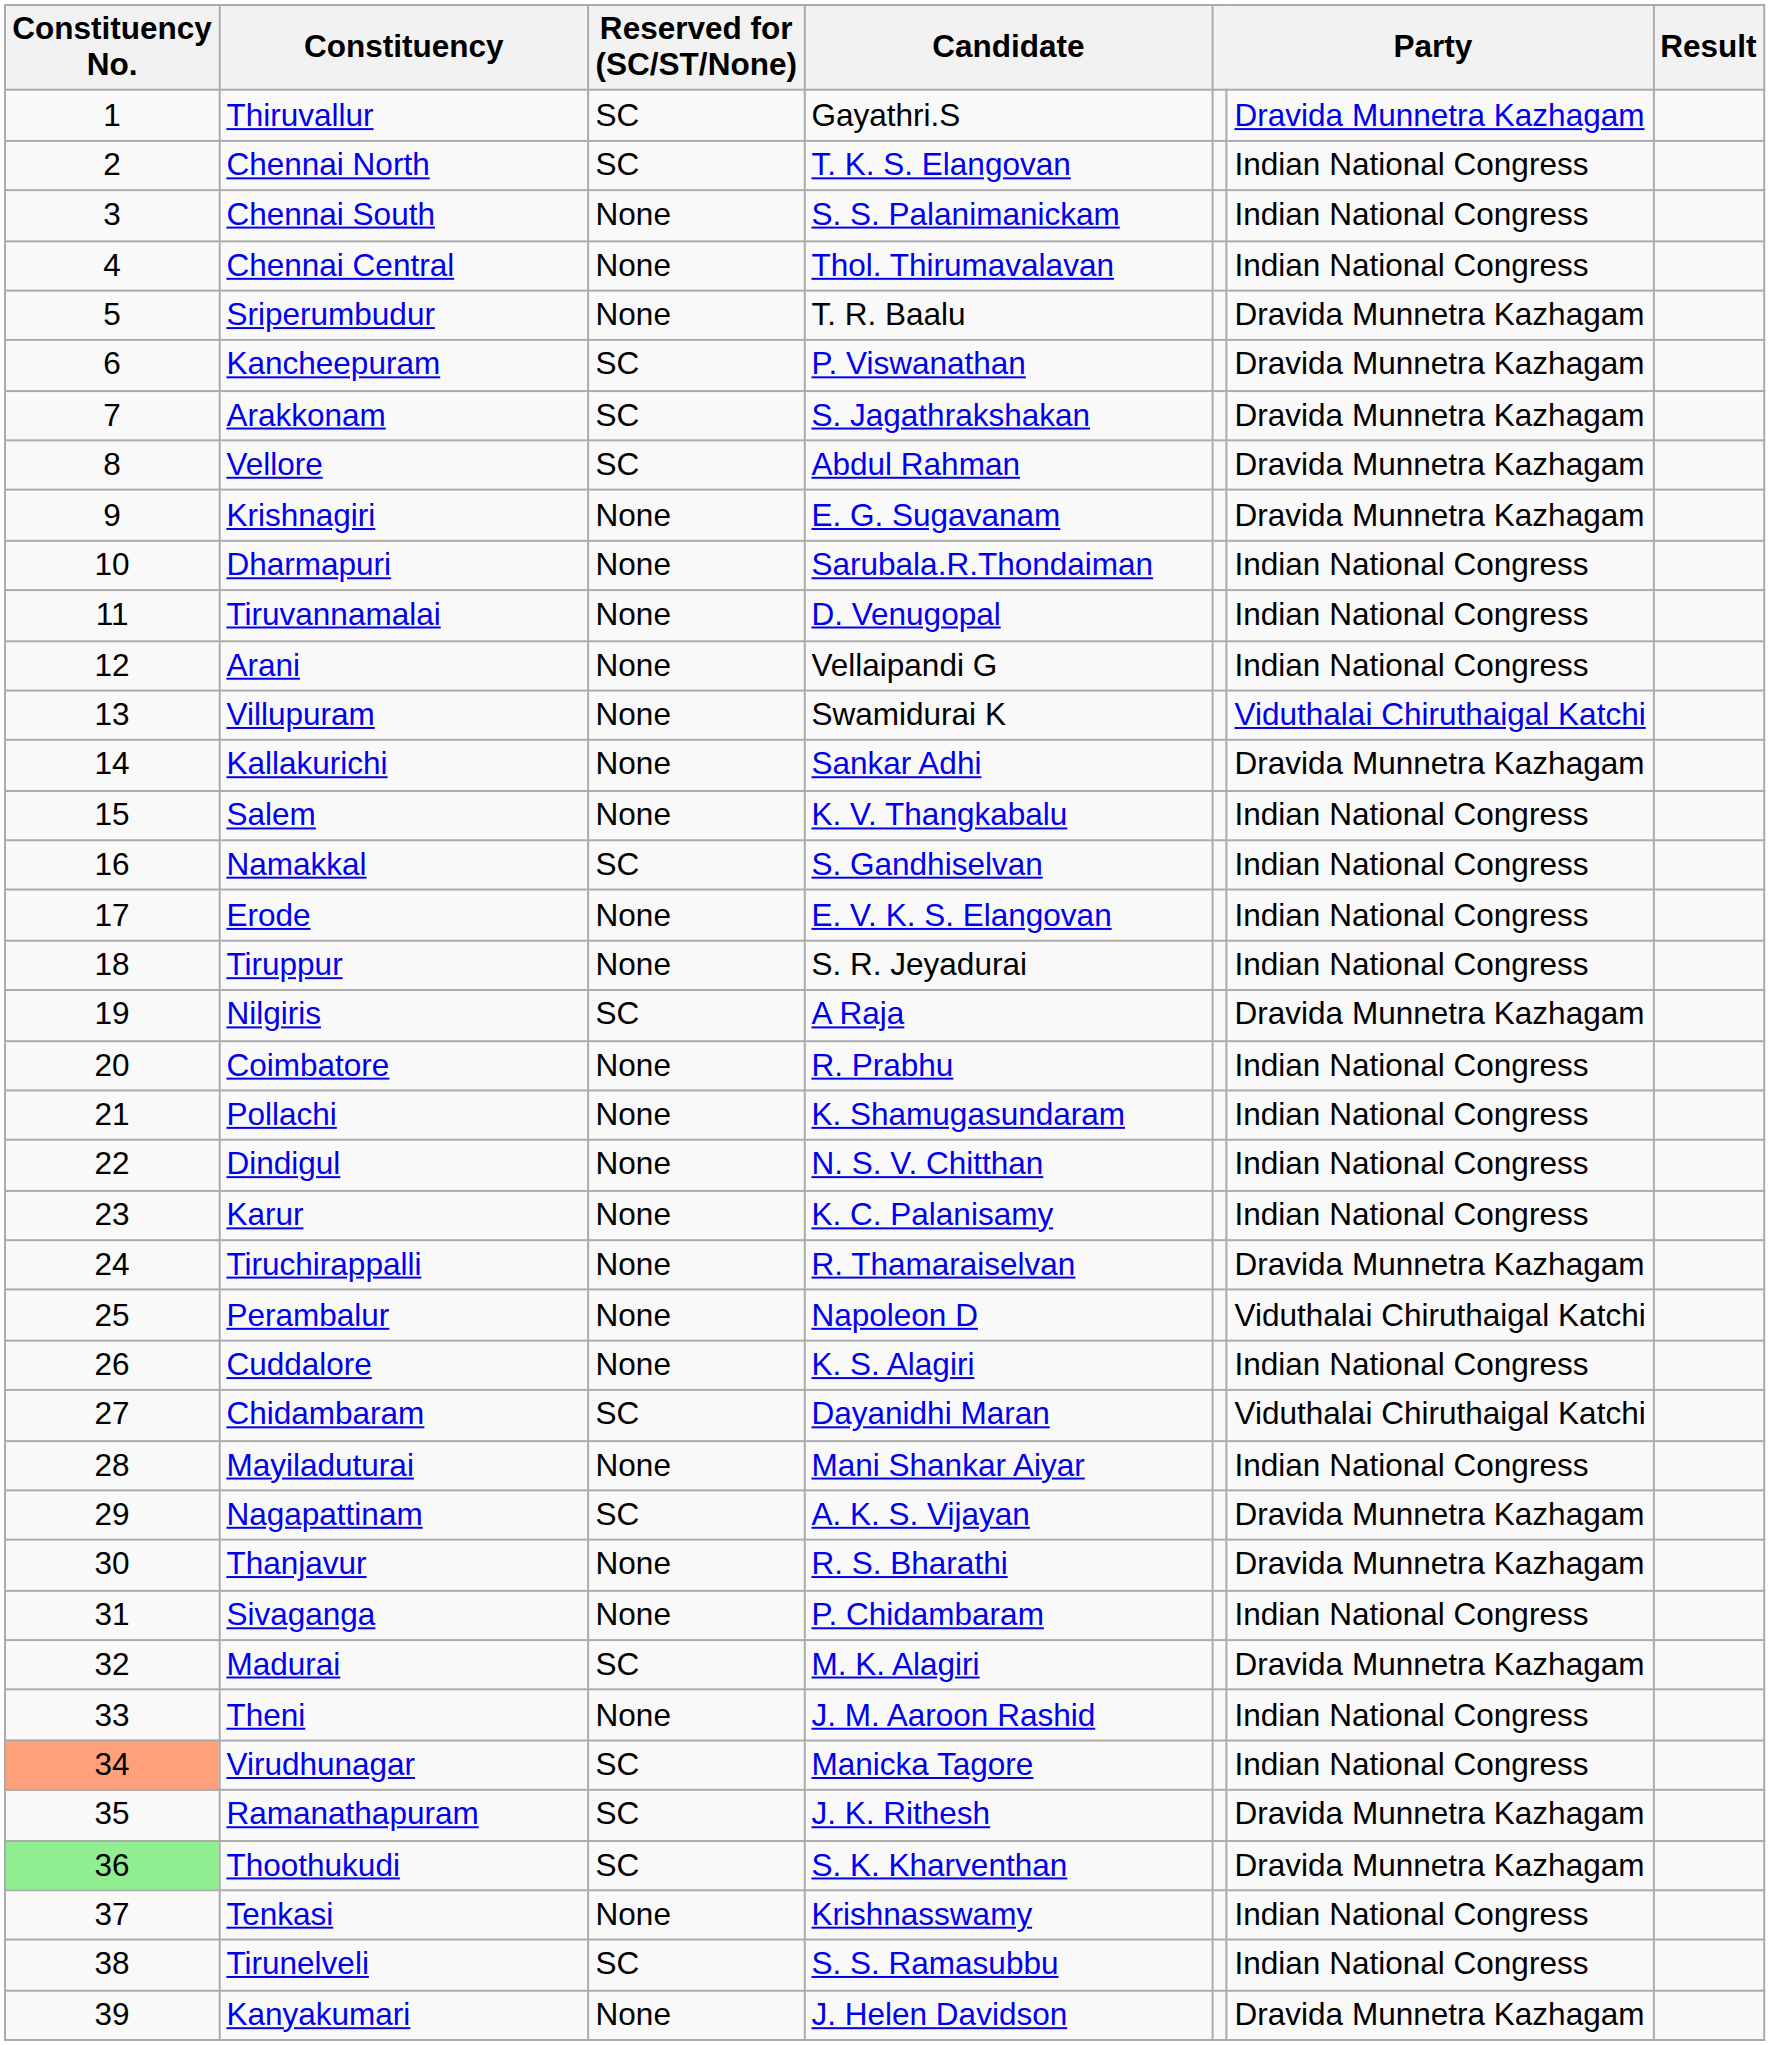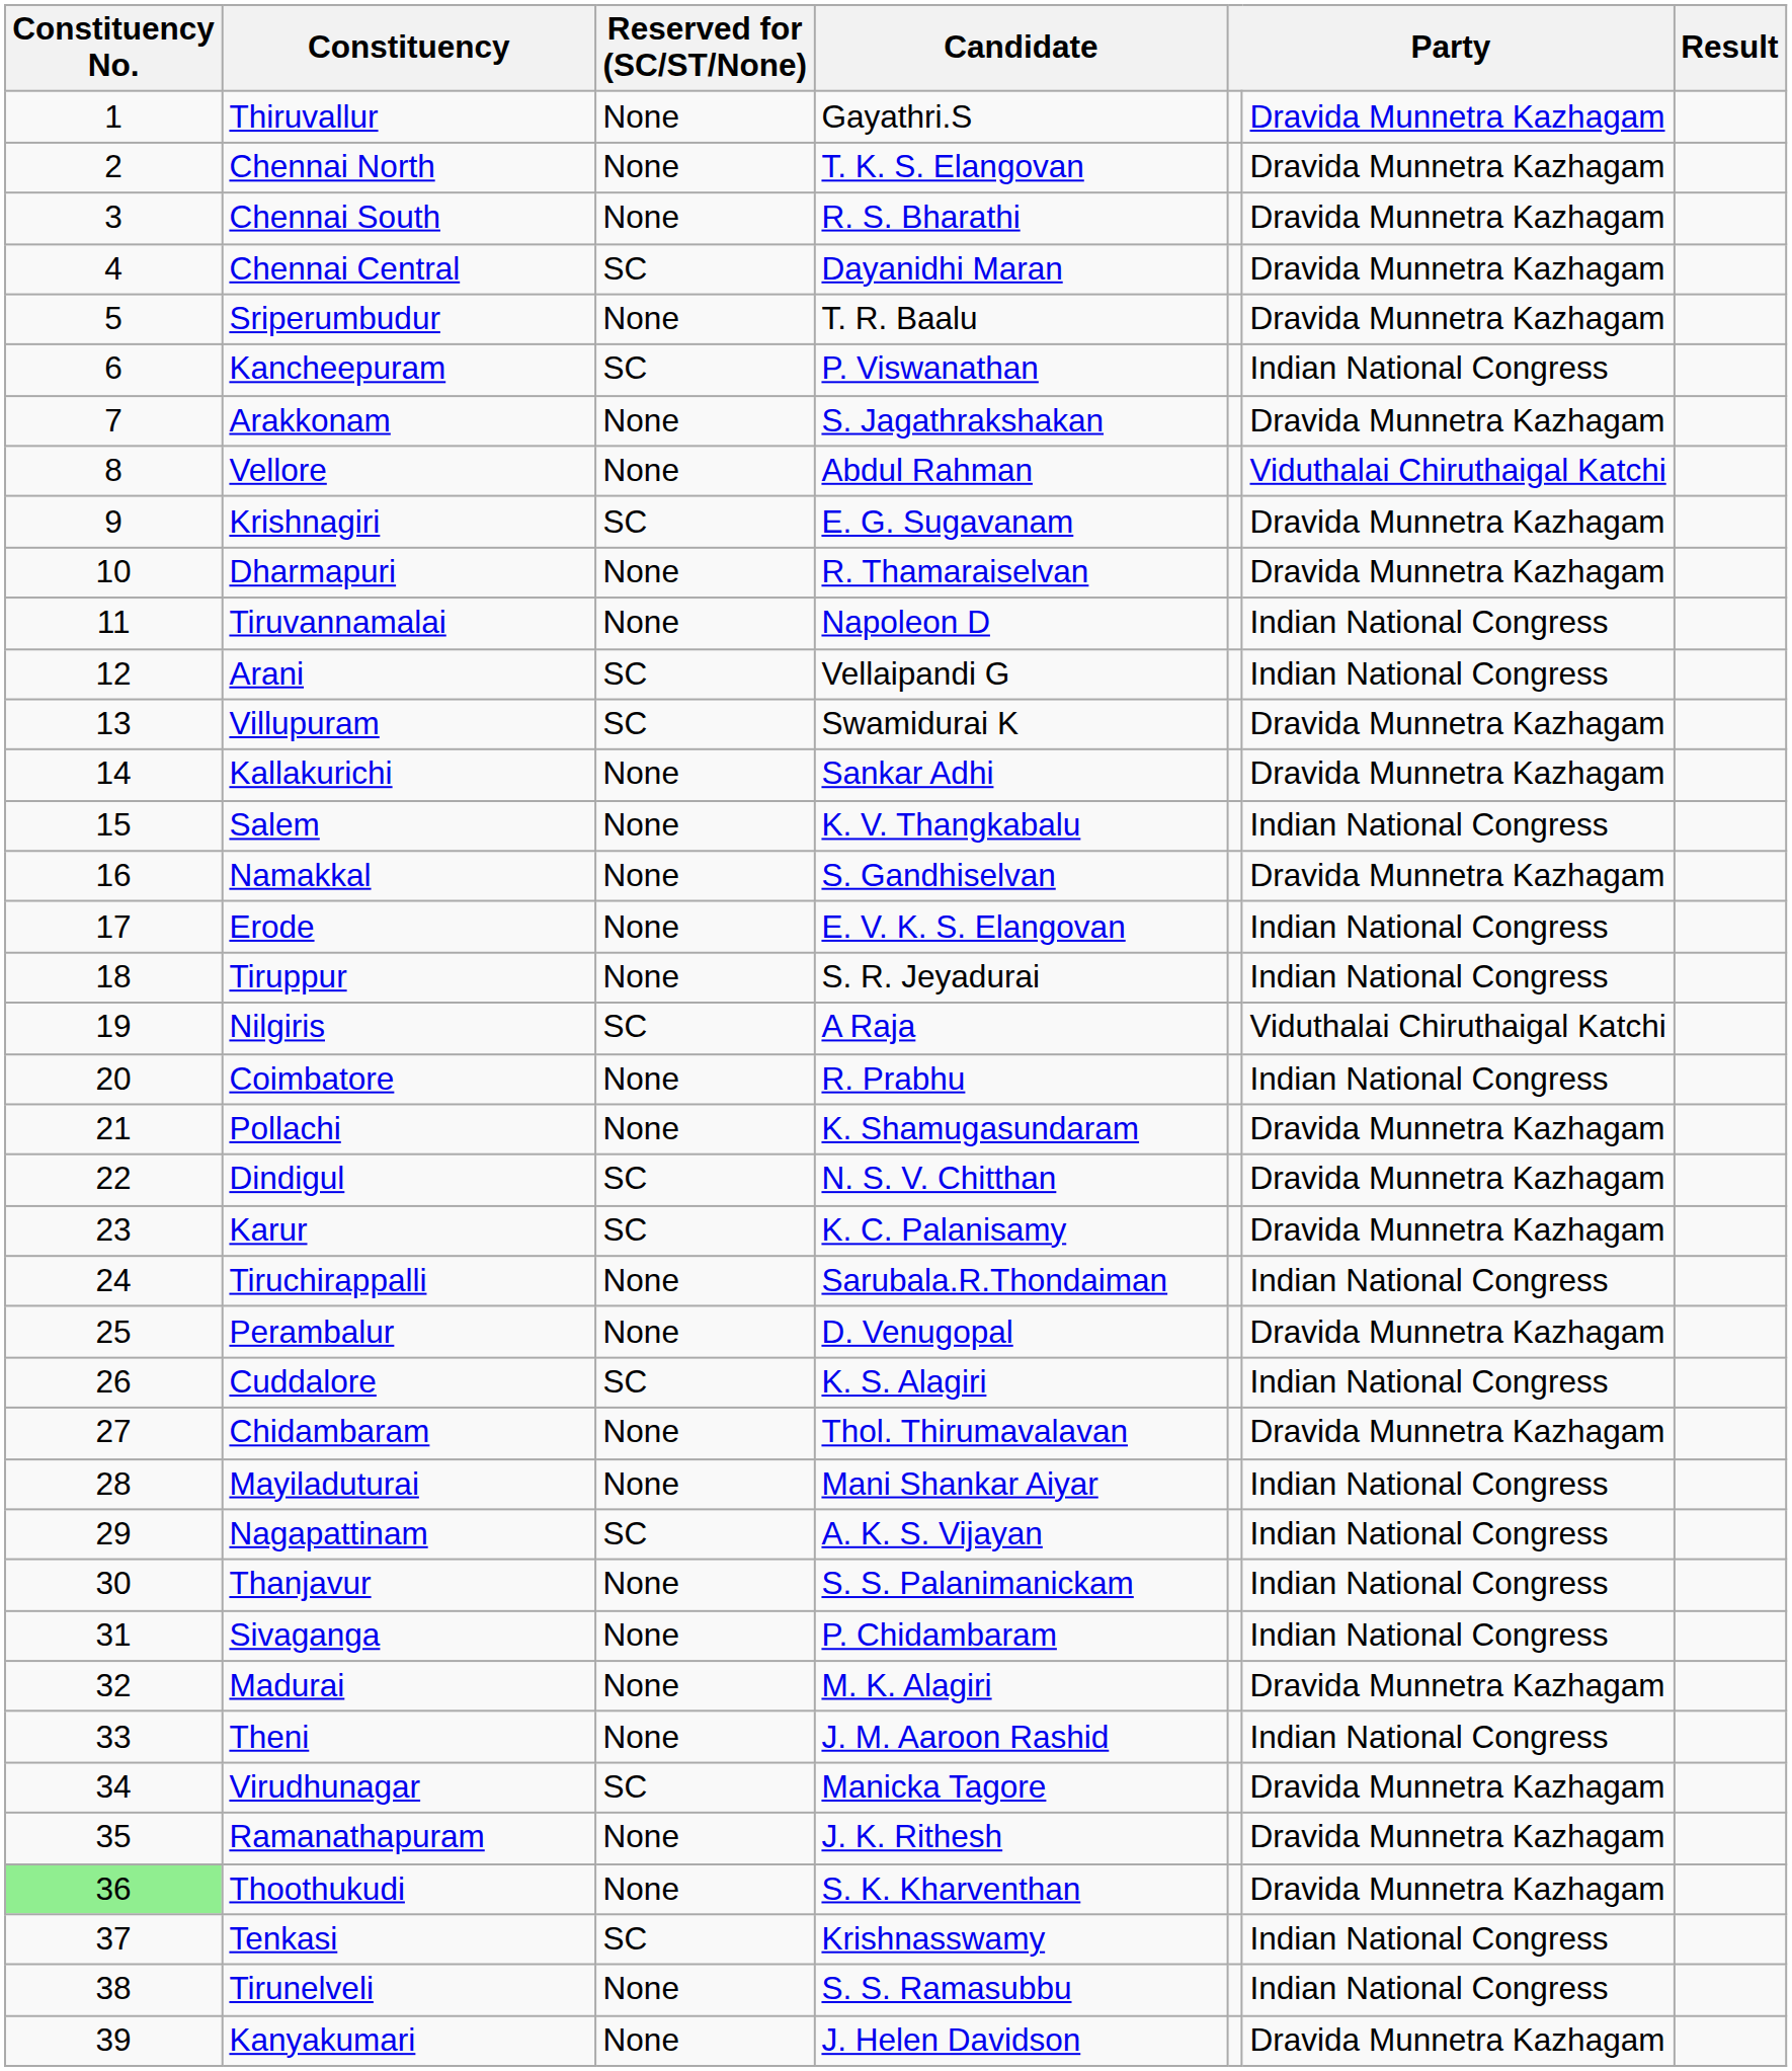Thiruvallur | Reserved for (SC/ST/None): SC -> None
Chennai North | Reserved for (SC/ST/None): SC -> None
Chennai North | column 6: Indian National Congress -> Dravida Munnetra Kazhagam
Chennai South | Candidate: S. S. Palanimanickam -> R. S. Bharathi
Chennai South | column 6: Indian National Congress -> Dravida Munnetra Kazhagam
Chennai Central | Reserved for (SC/ST/None): None -> SC
Chennai Central | Candidate: Thol. Thirumavalavan -> Dayanidhi Maran
Chennai Central | column 6: Indian National Congress -> Dravida Munnetra Kazhagam
Kancheepuram | column 6: Dravida Munnetra Kazhagam -> Indian National Congress
Arakkonam | Reserved for (SC/ST/None): SC -> None
Vellore | Reserved for (SC/ST/None): SC -> None
Vellore | column 6: Dravida Munnetra Kazhagam -> Viduthalai Chiruthaigal Katchi
Krishnagiri | Reserved for (SC/ST/None): None -> SC
Dharmapuri | Candidate: Sarubala.R.Thondaiman -> R. Thamaraiselvan
Dharmapuri | column 6: Indian National Congress -> Dravida Munnetra Kazhagam
Tiruvannamalai | Candidate: D. Venugopal -> Napoleon D
Arani | Reserved for (SC/ST/None): None -> SC
Villupuram | Reserved for (SC/ST/None): None -> SC
Villupuram | column 6: Viduthalai Chiruthaigal Katchi -> Dravida Munnetra Kazhagam
Namakkal | Reserved for (SC/ST/None): SC -> None
Namakkal | column 6: Indian National Congress -> Dravida Munnetra Kazhagam
Nilgiris | column 6: Dravida Munnetra Kazhagam -> Viduthalai Chiruthaigal Katchi
Pollachi | column 6: Indian National Congress -> Dravida Munnetra Kazhagam
Dindigul | Reserved for (SC/ST/None): None -> SC
Dindigul | column 6: Indian National Congress -> Dravida Munnetra Kazhagam
Karur | Reserved for (SC/ST/None): None -> SC
Karur | column 6: Indian National Congress -> Dravida Munnetra Kazhagam
Tiruchirappalli | Candidate: R. Thamaraiselvan -> Sarubala.R.Thondaiman
Tiruchirappalli | column 6: Dravida Munnetra Kazhagam -> Indian National Congress
Perambalur | Candidate: Napoleon D -> D. Venugopal
Perambalur | column 6: Viduthalai Chiruthaigal Katchi -> Dravida Munnetra Kazhagam
Cuddalore | Reserved for (SC/ST/None): None -> SC
Chidambaram | Reserved for (SC/ST/None): SC -> None
Chidambaram | Candidate: Dayanidhi Maran -> Thol. Thirumavalavan
Chidambaram | column 6: Viduthalai Chiruthaigal Katchi -> Dravida Munnetra Kazhagam
Nagapattinam | column 6: Dravida Munnetra Kazhagam -> Indian National Congress
Thanjavur | Candidate: R. S. Bharathi -> S. S. Palanimanickam
Thanjavur | column 6: Dravida Munnetra Kazhagam -> Indian National Congress
Madurai | Reserved for (SC/ST/None): SC -> None
Virudhunagar | Constituency No.: lightsalmon background -> no background
Virudhunagar | column 6: Indian National Congress -> Dravida Munnetra Kazhagam
Ramanathapuram | Reserved for (SC/ST/None): SC -> None
Thoothukudi | Reserved for (SC/ST/None): SC -> None
Tenkasi | Reserved for (SC/ST/None): None -> SC
Tirunelveli | Reserved for (SC/ST/None): SC -> None
